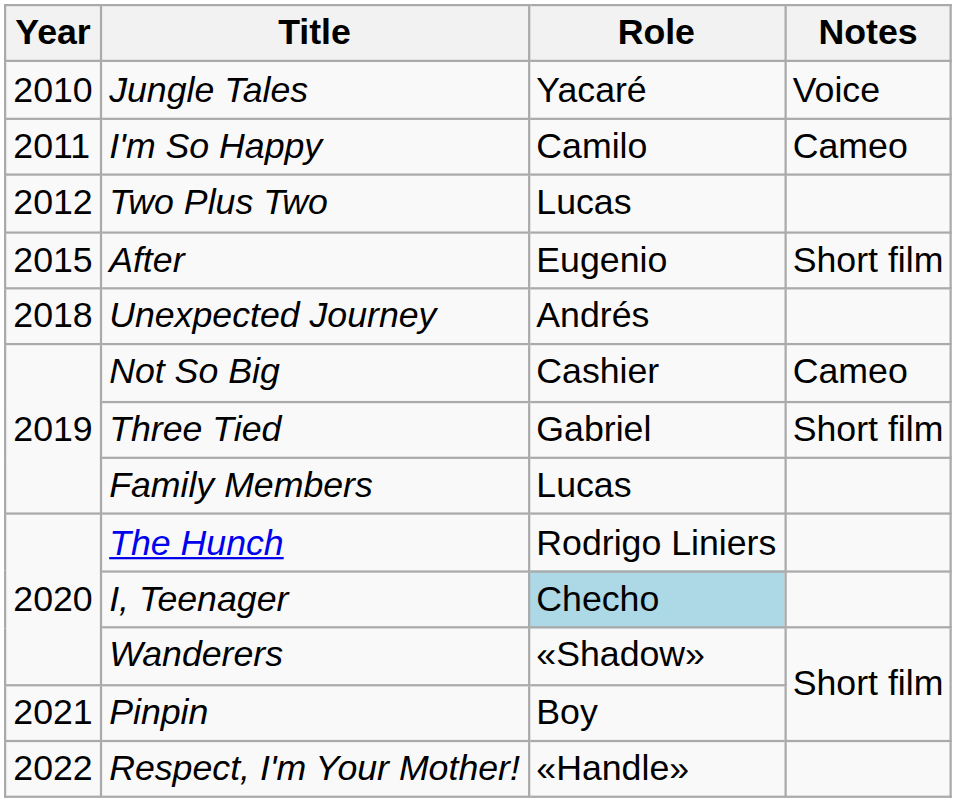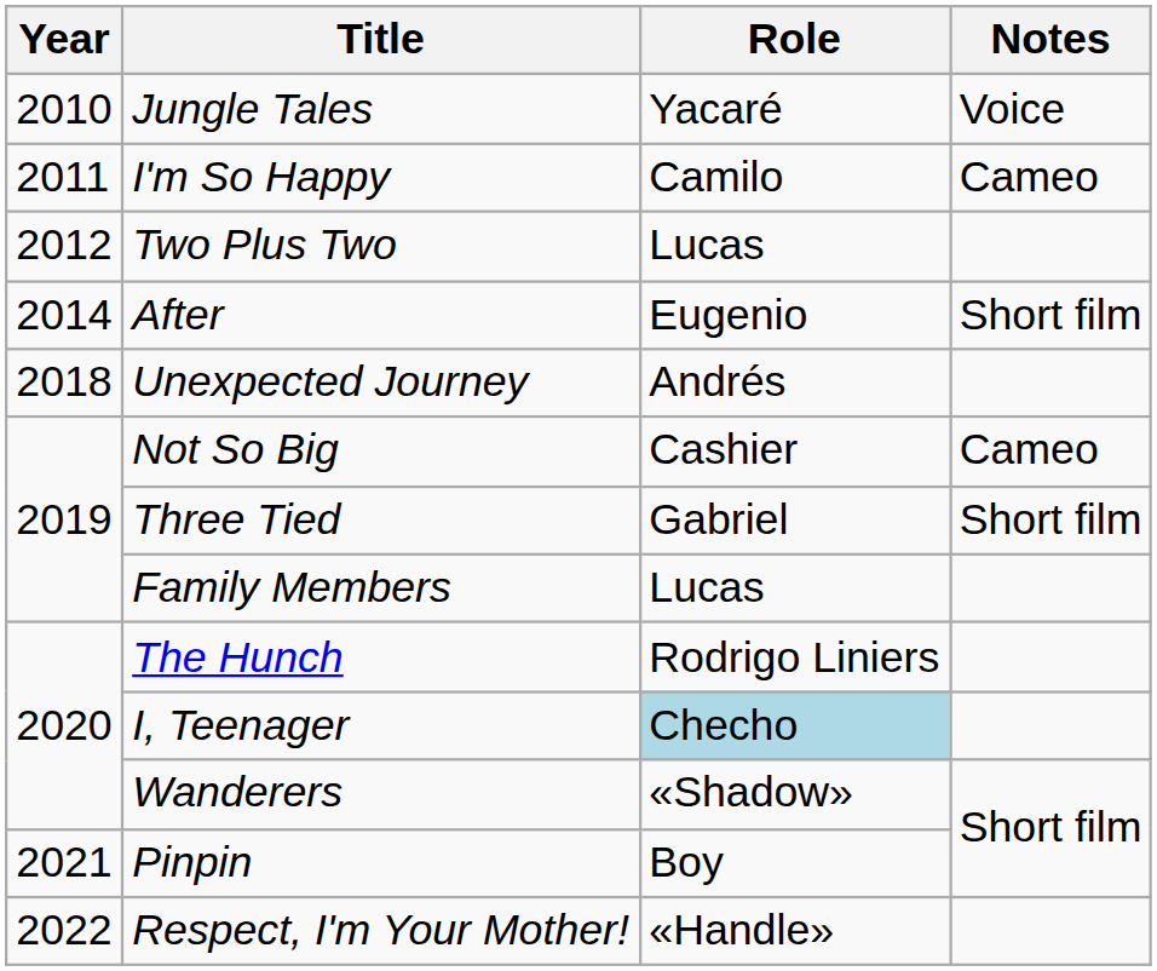After | Year: 2015 -> 2014
